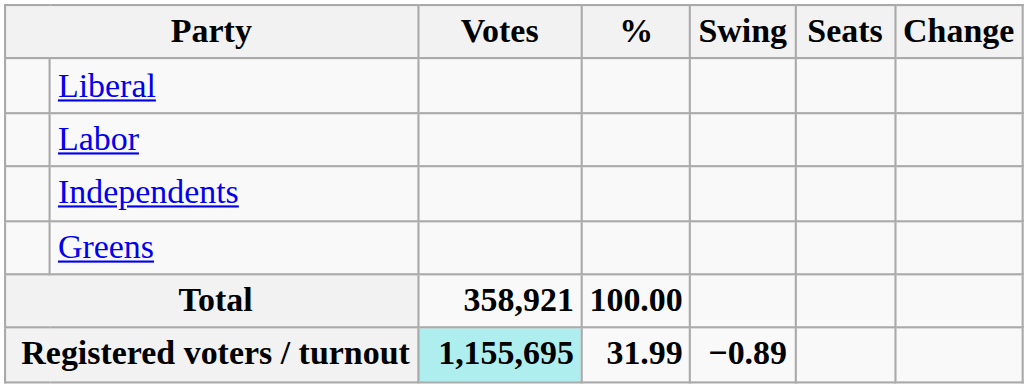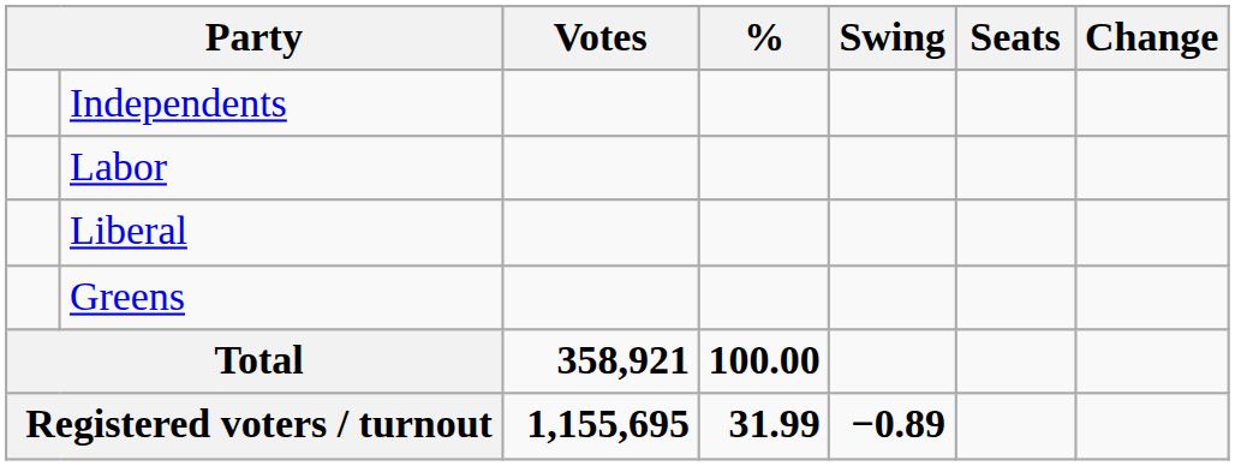rows swapped: Independents <-> Liberal
Registered voters / turnout | Votes: paleturquoise background -> no background
